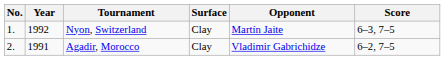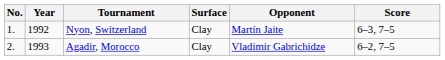Agadir, Morocco | Year: 1991 -> 1993
